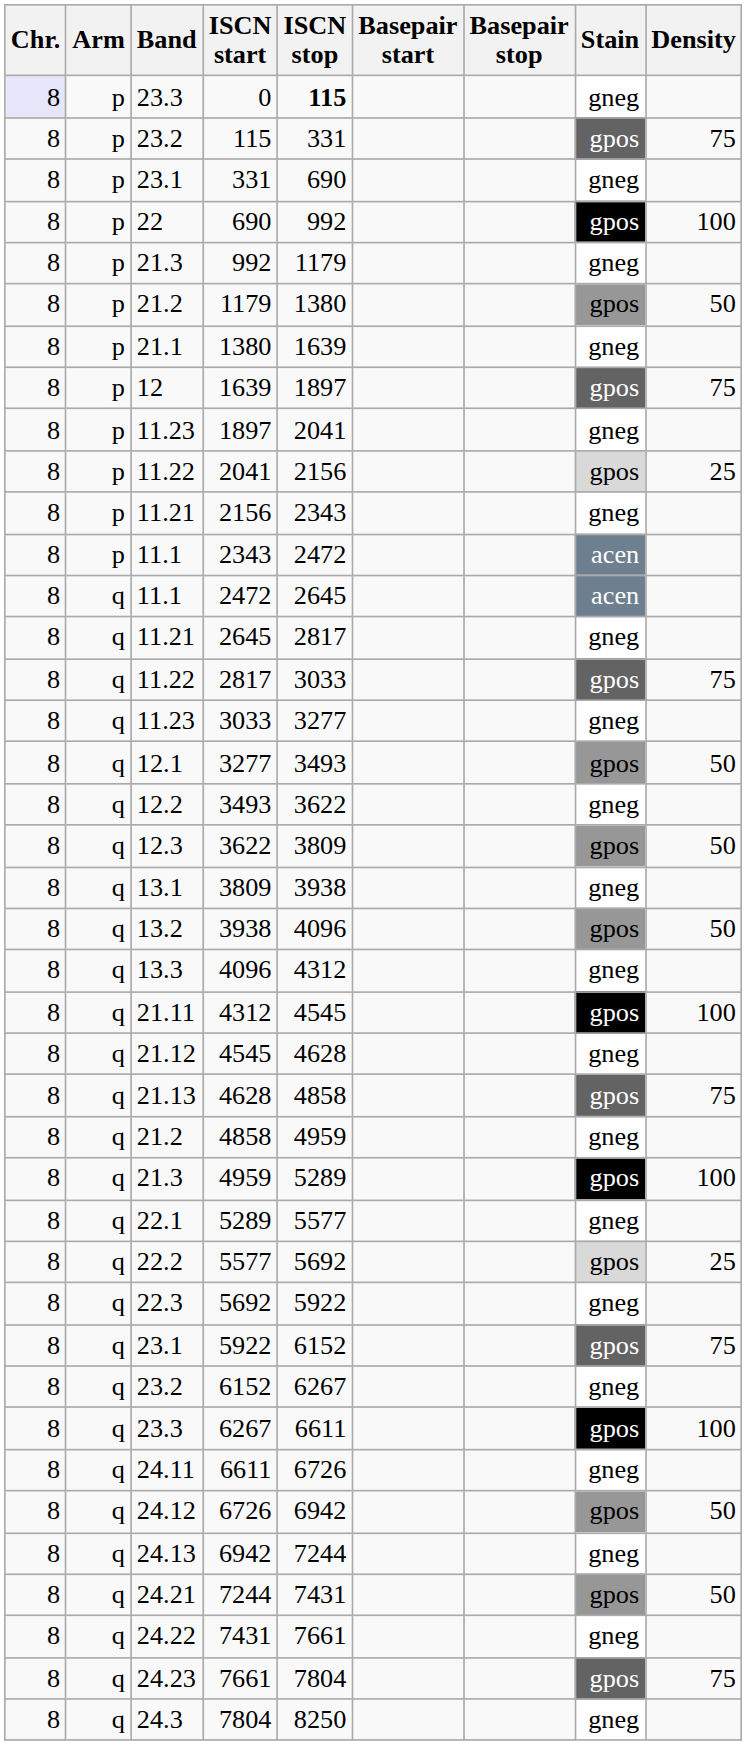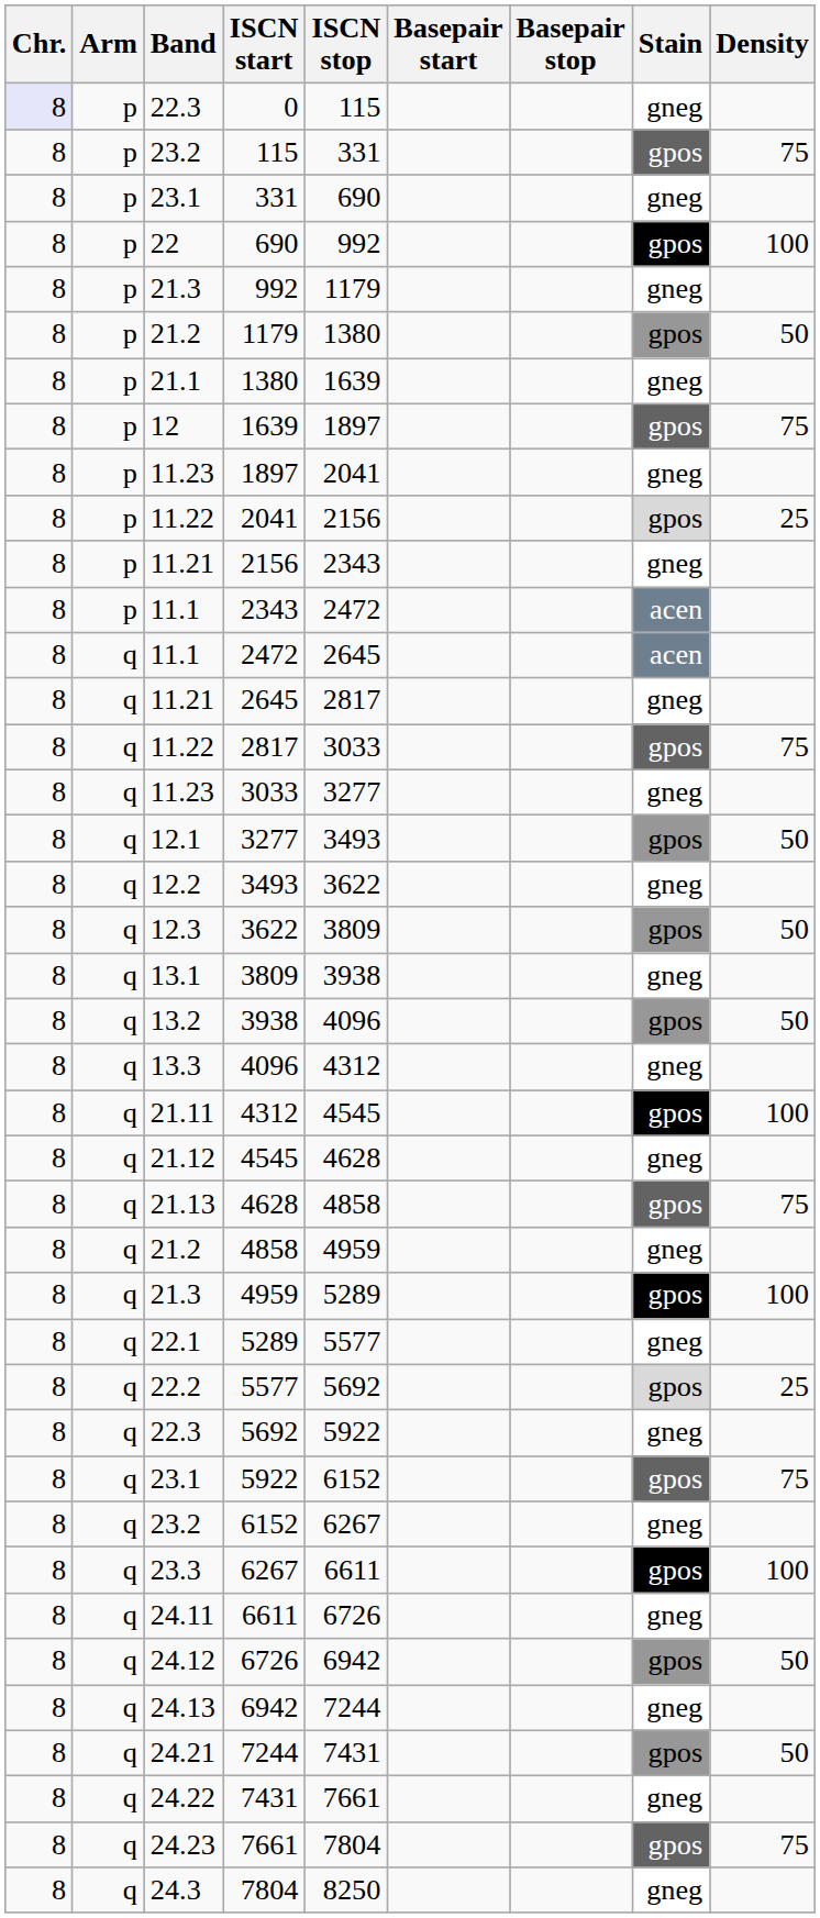0 | Band: 23.3 -> 22.3
0 | ISCN stop: bold -> normal
